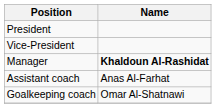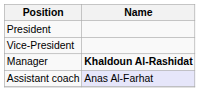Assistant coach | Name: no background -> lavender background
- row: Goalkeeping coach | Omar Al-Shatnawi
